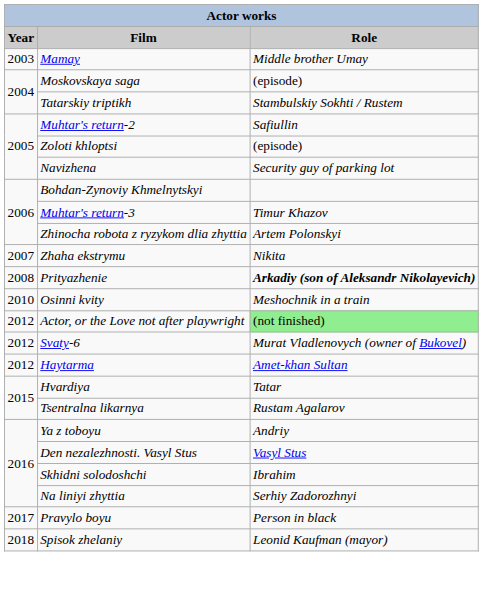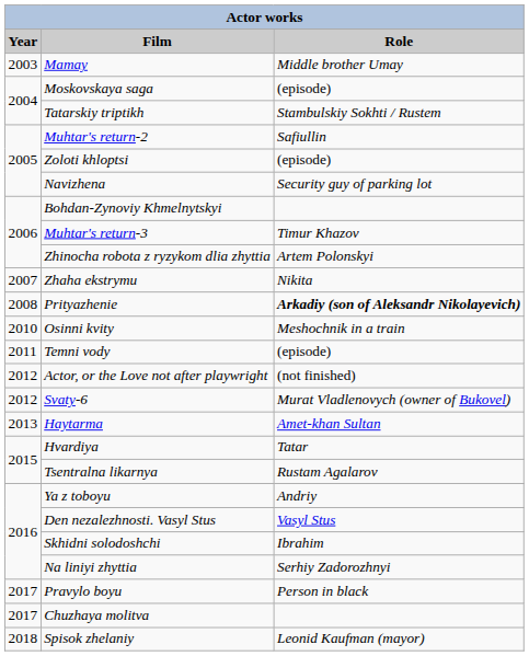+ row: 2011 | Temni vody | (episode)
Actor, or the Love not after playwright | Role: lightgreen background -> no background
Haytarma | Year: 2012 -> 2013
+ row: 2017 | Chuzhaya molitva
